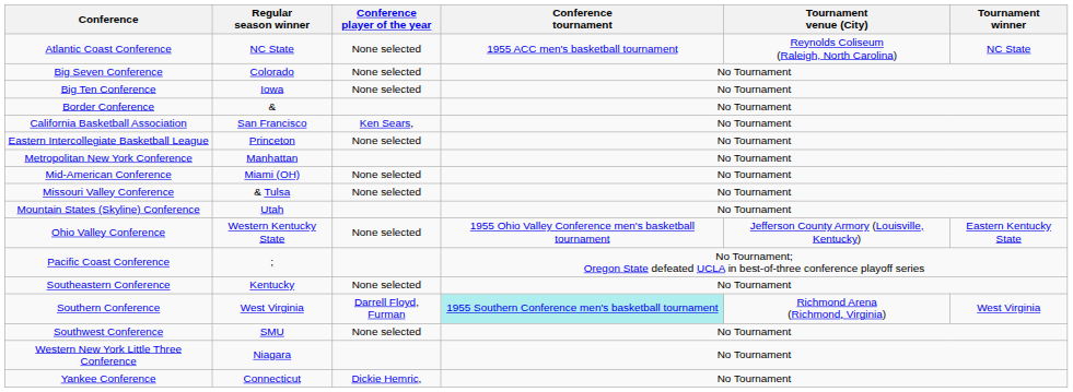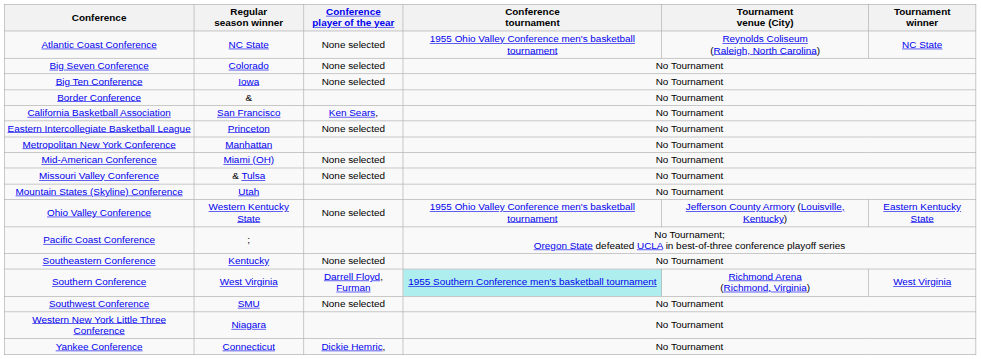Atlantic Coast Conference | Conference tournament: 1955 ACC men's basketball tournament -> 1955 Ohio Valley Conference men's basketball tournament
